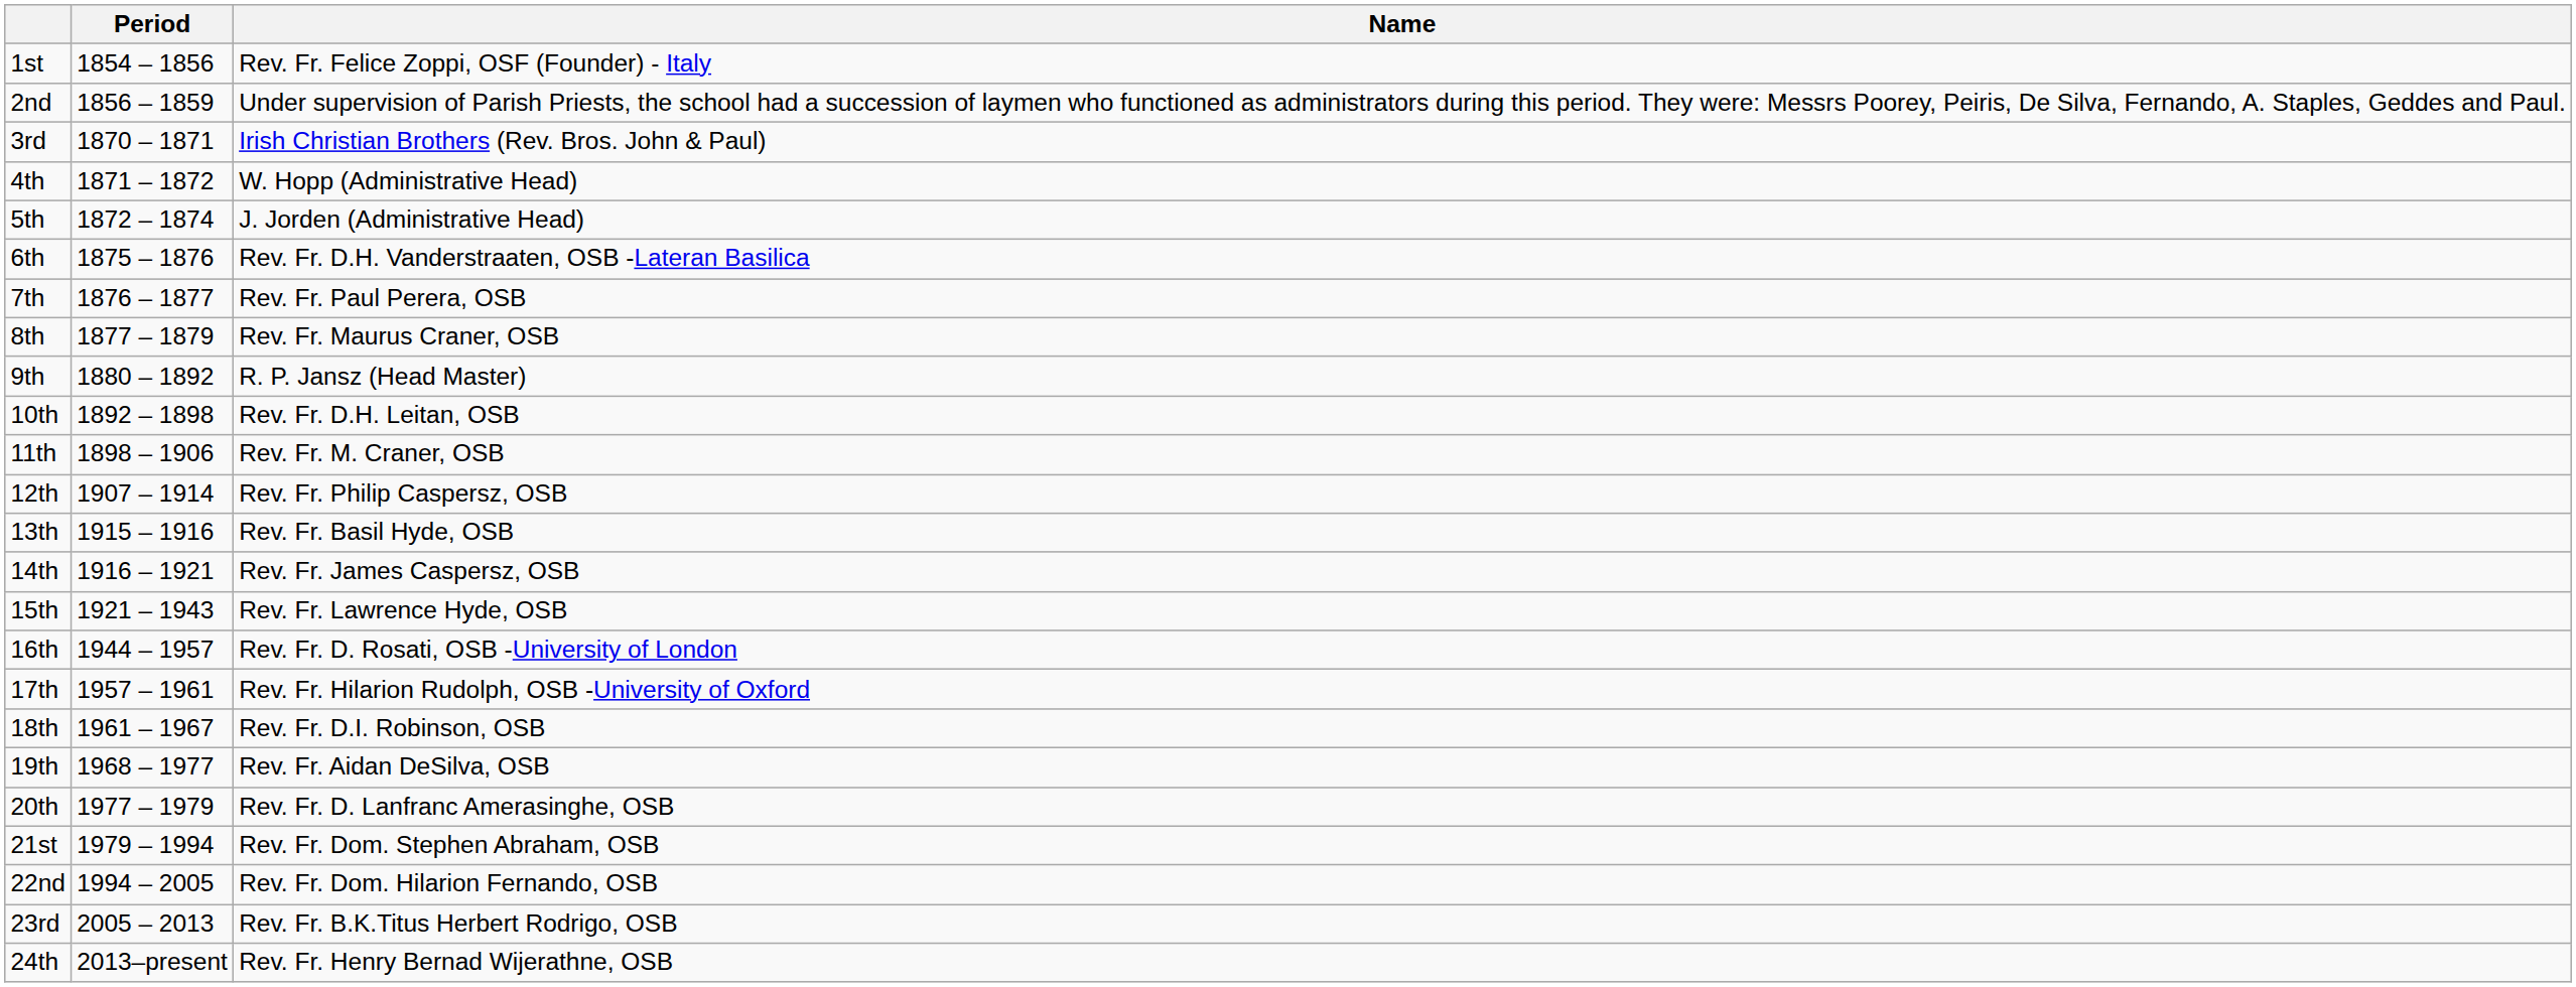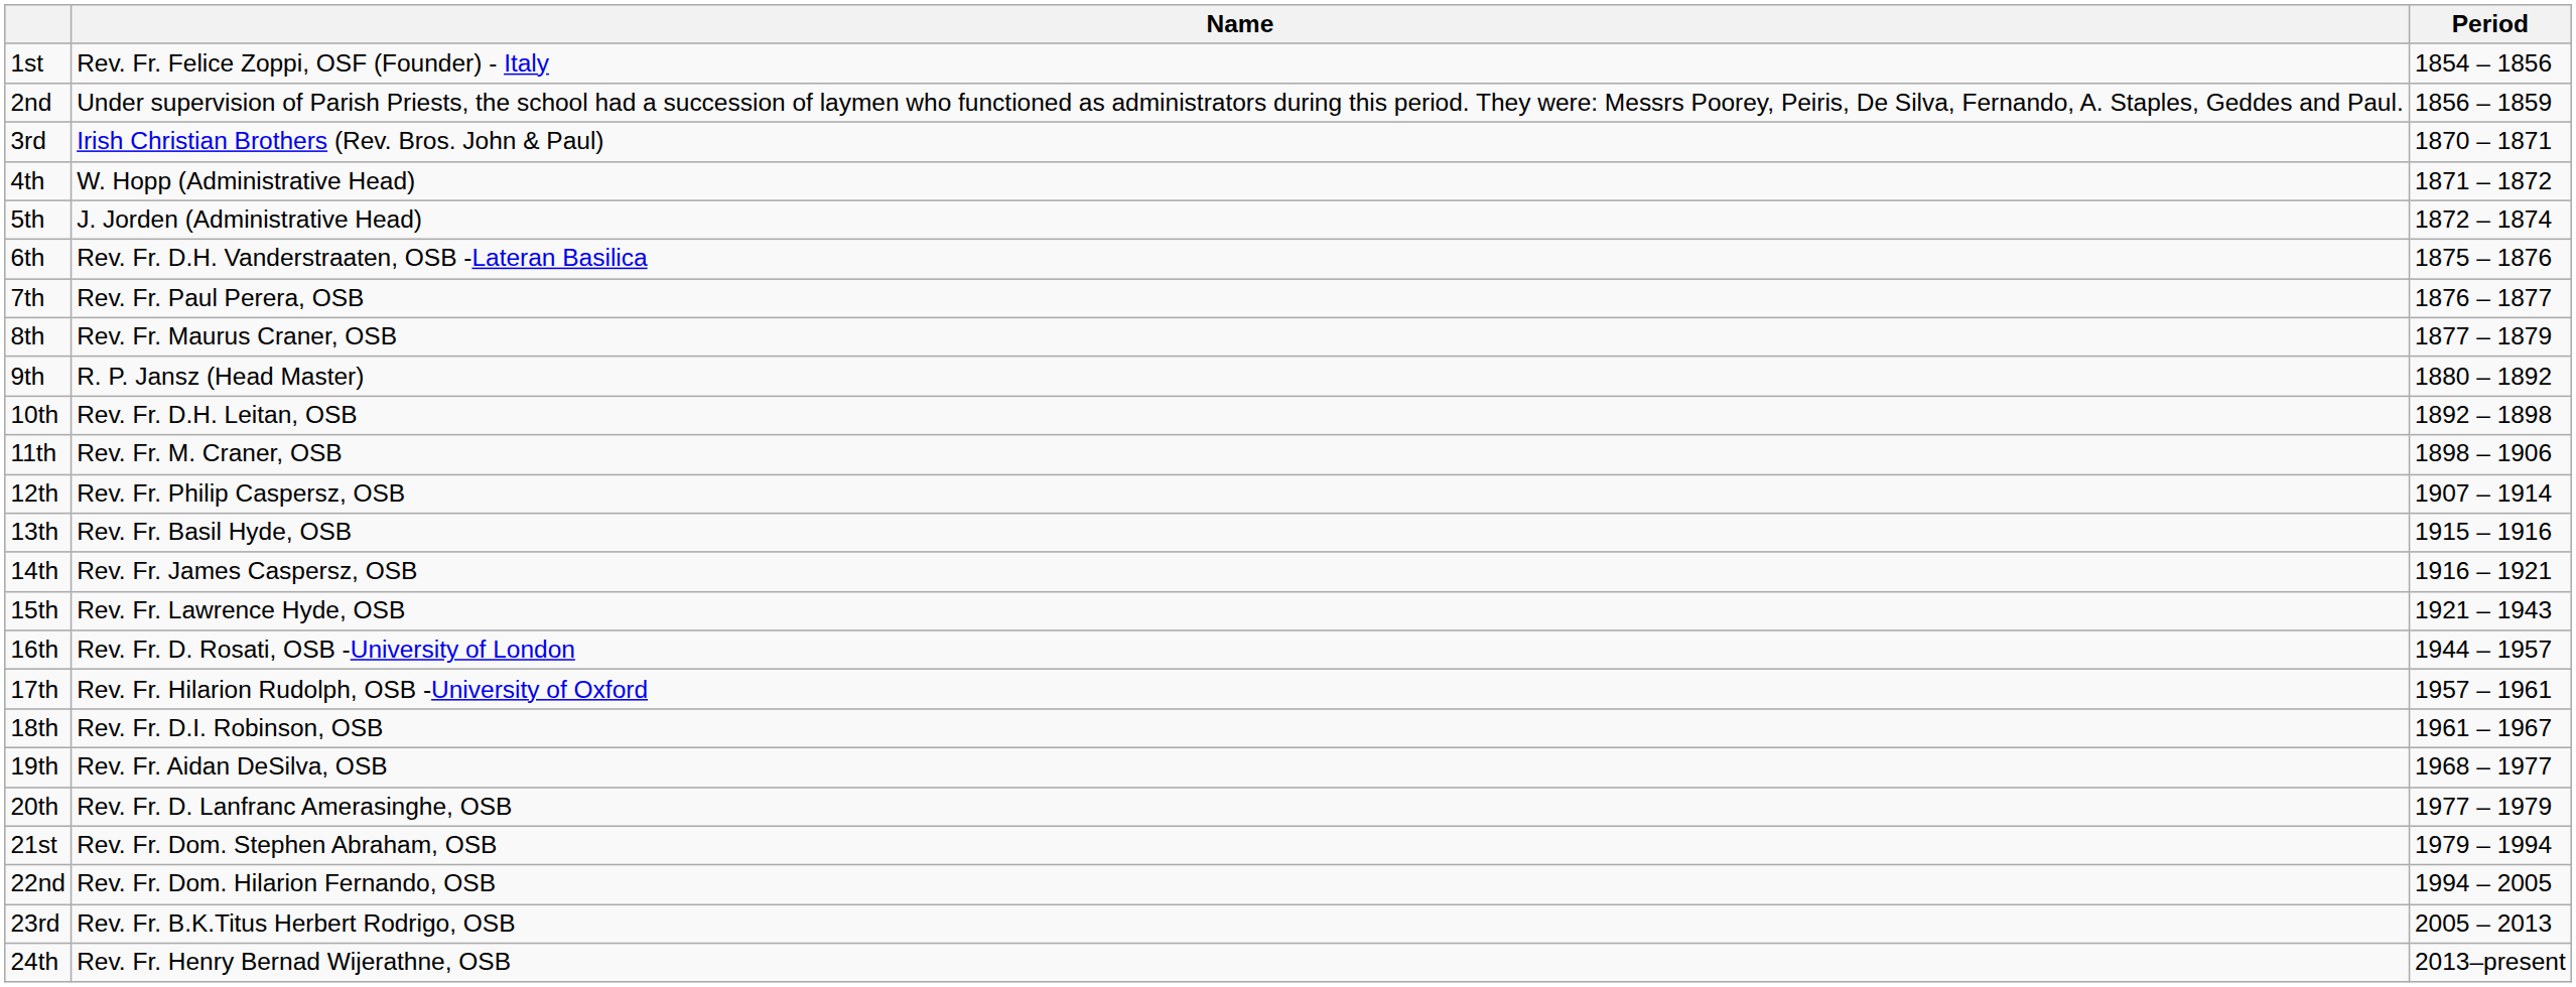columns swapped: Period <-> Name
